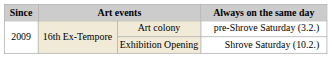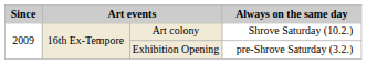Art colony | Always on the same day: pre-Shrove Saturday (3.2.) -> Shrove Saturday (10.2.)
Exhibition Opening | Always on the same day: Shrove Saturday (10.2.) -> pre-Shrove Saturday (3.2.)
